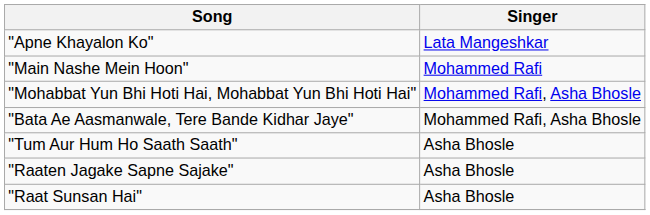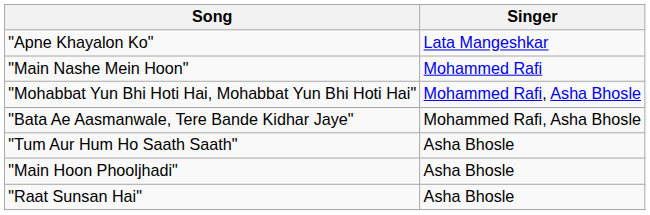- row: "Raaten Jagake Sapne Sajake" | Asha Bhosle
+ row: "Main Hoon Phooljhadi" | Asha Bhosle
